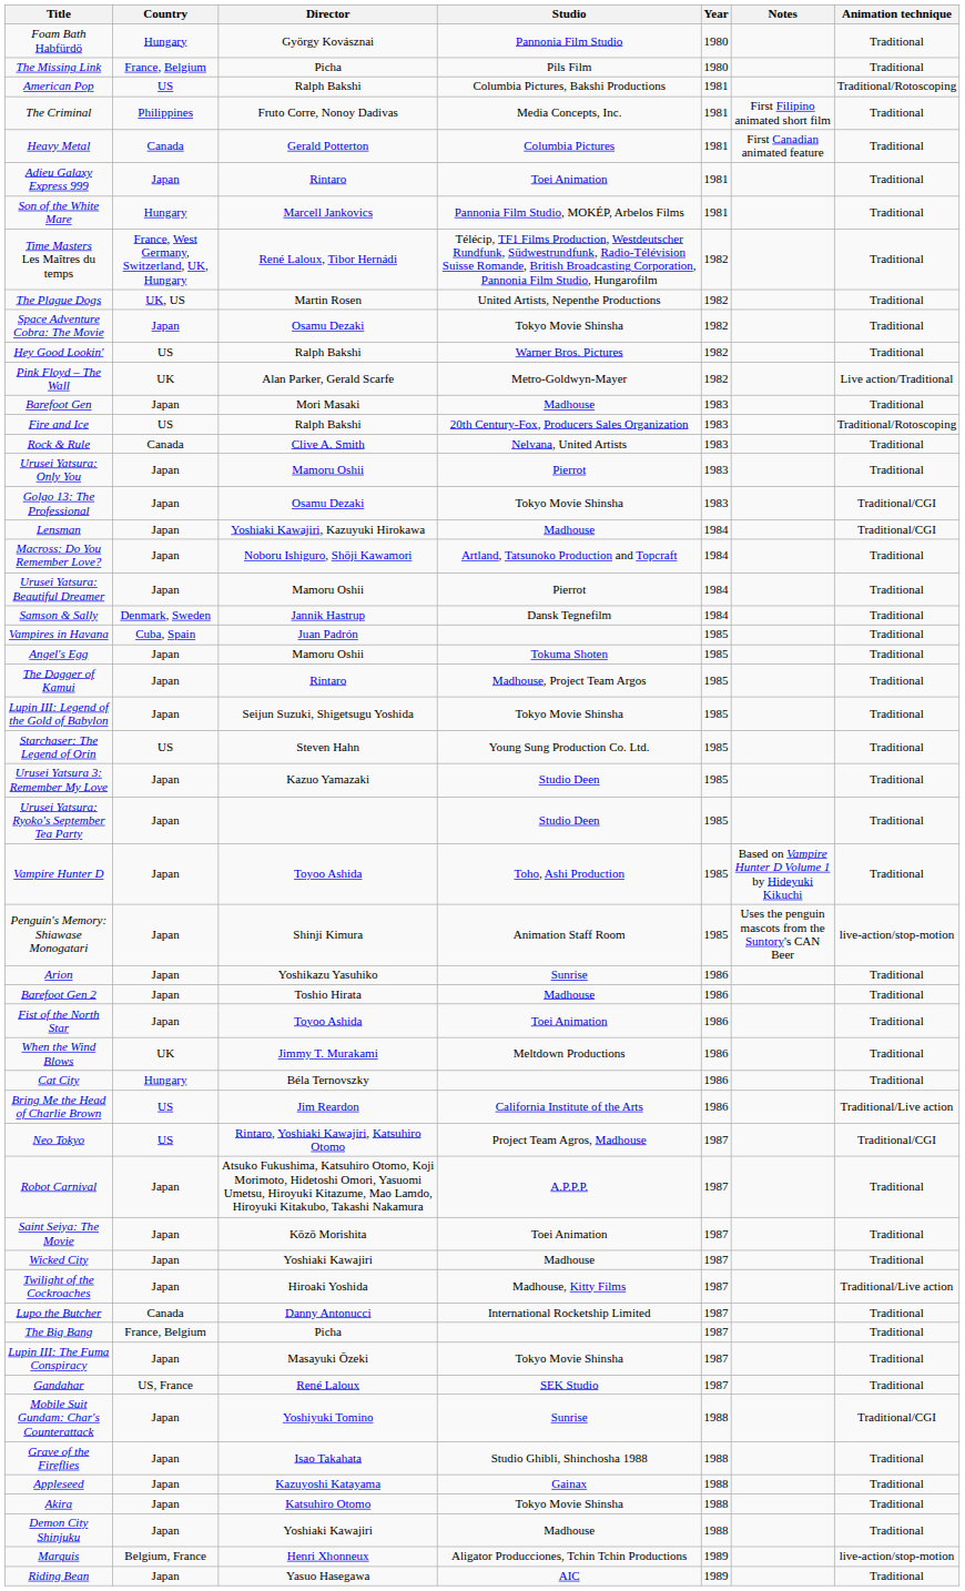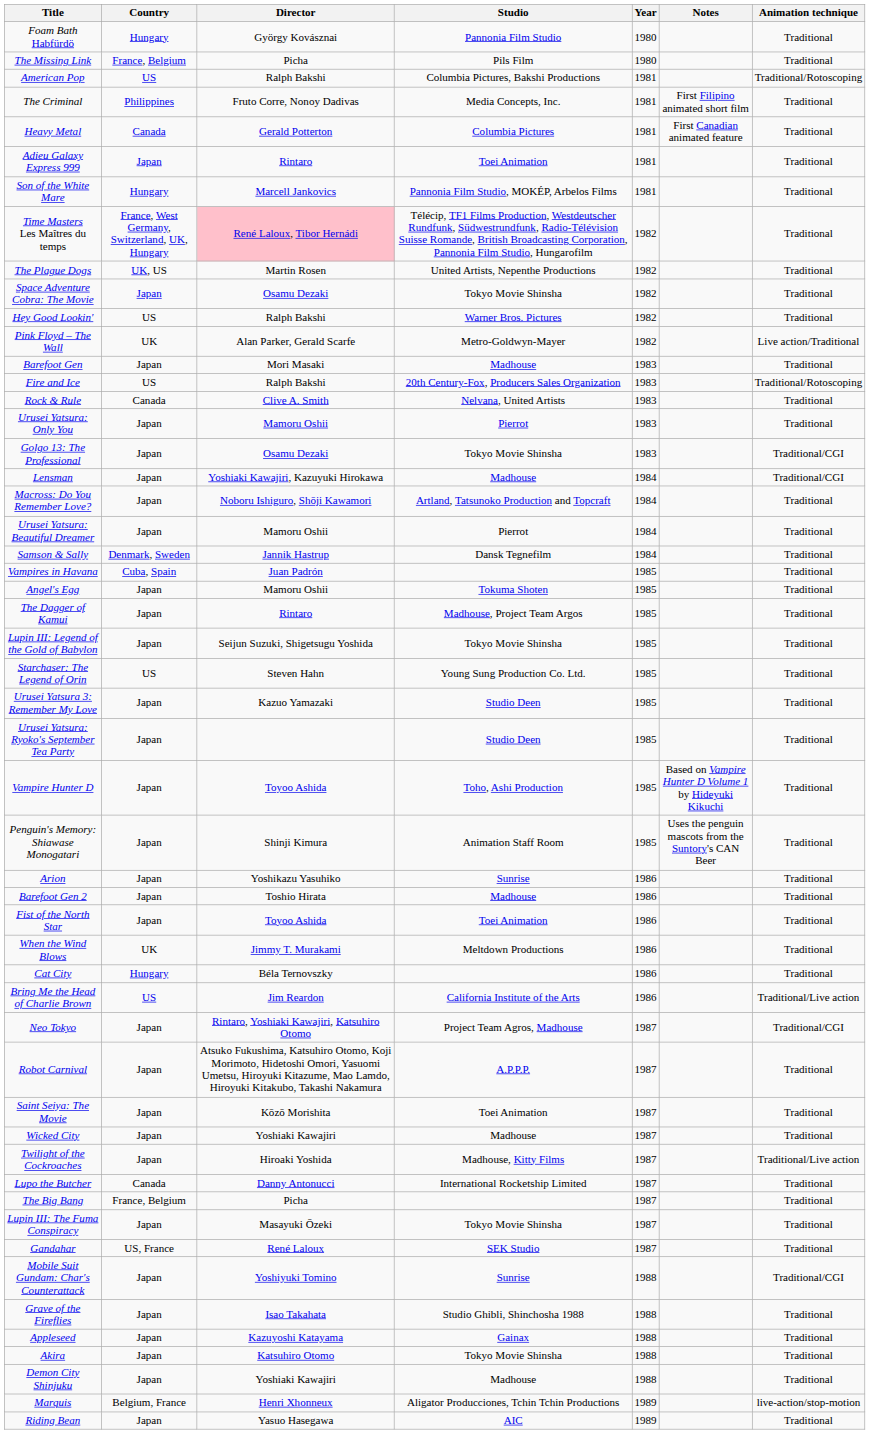Time Masters Les Maîtres du temps | Director: no background -> pink background
Penguin's Memory: Shiawase Monogatari | Animation technique: live-action/stop-motion -> Traditional
Neo Tokyo | Country: US -> Japan
